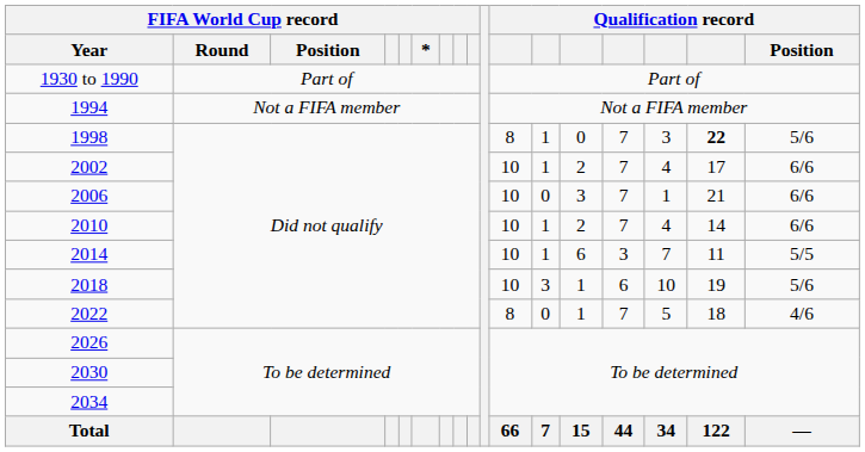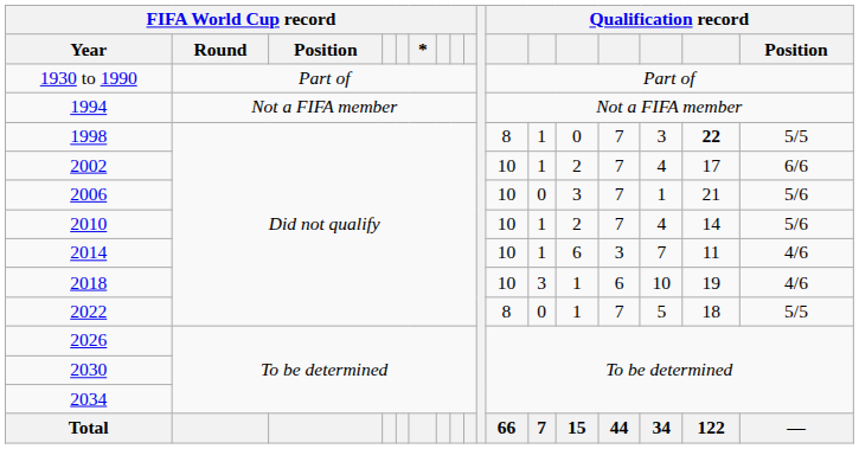1998 | Qualification record / Position: 5/6 -> 5/5
2006 | Qualification record / Position: 6/6 -> 5/6
2010 | Qualification record / Position: 6/6 -> 5/6
2014 | Qualification record / Position: 5/5 -> 4/6
2018 | Qualification record / Position: 5/6 -> 4/6
2022 | Qualification record / Position: 4/6 -> 5/5
